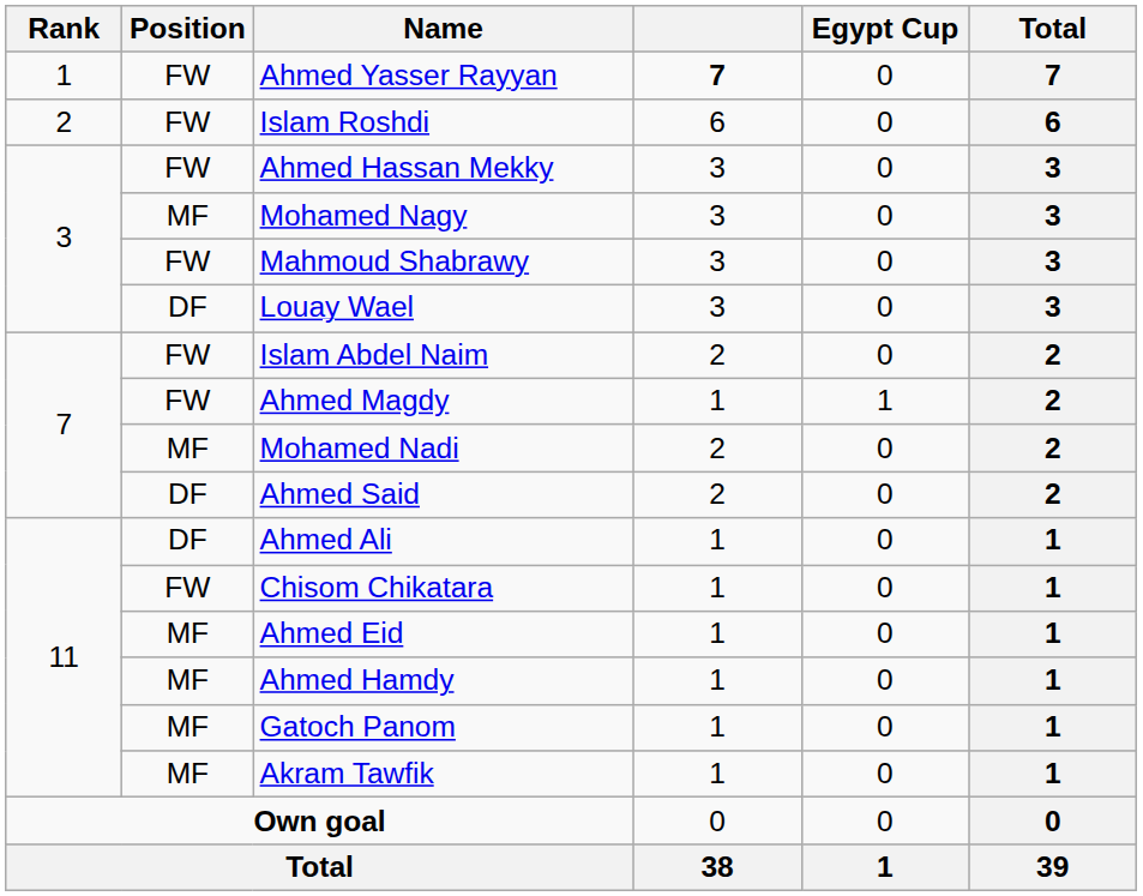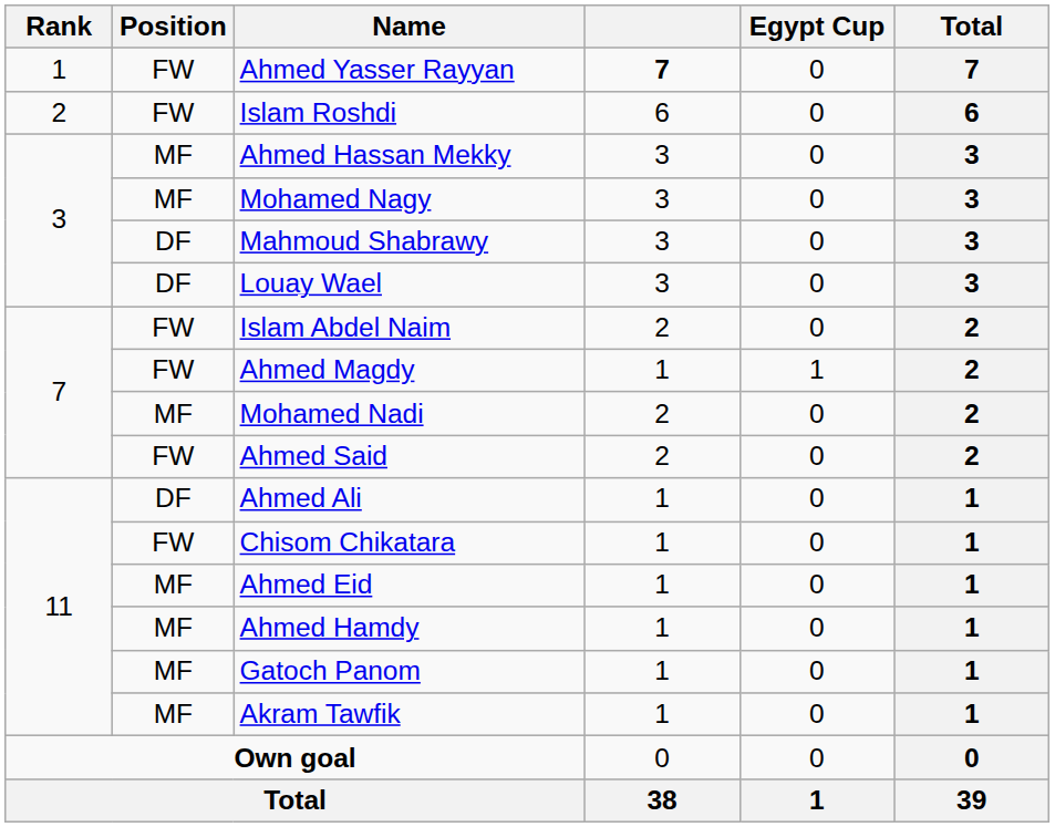Ahmed Hassan Mekky | Position: FW -> MF
Mahmoud Shabrawy | Position: FW -> DF
Ahmed Said | Position: DF -> FW
